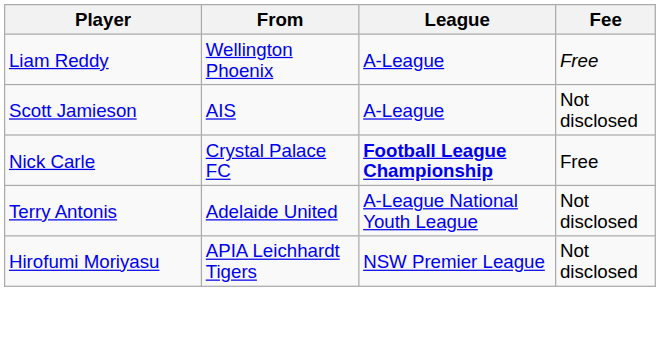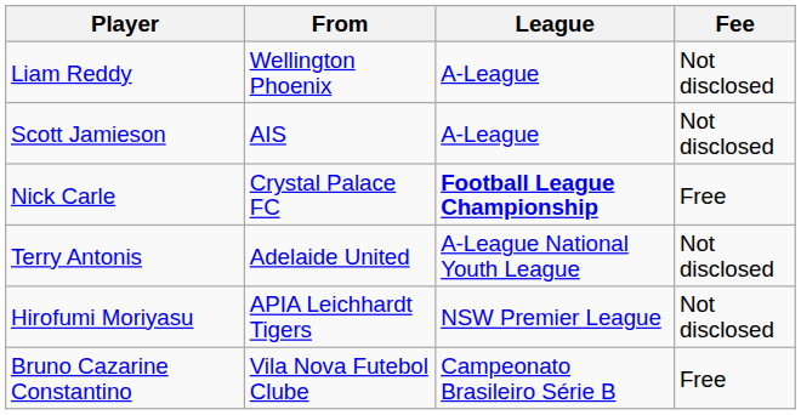Liam Reddy | Fee: Free -> Not disclosed
+ row: Bruno Cazarine Constantino | Vila Nova Futebol Clube | Campeonato Brasileiro Série B | Free
